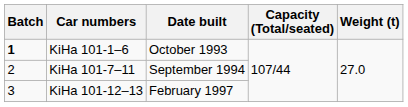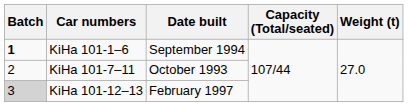KiHa 101-1–6 | Date built: October 1993 -> September 1994
KiHa 101-7–11 | Date built: September 1994 -> October 1993
KiHa 101-12–13 | Batch: no background -> lightgrey background
